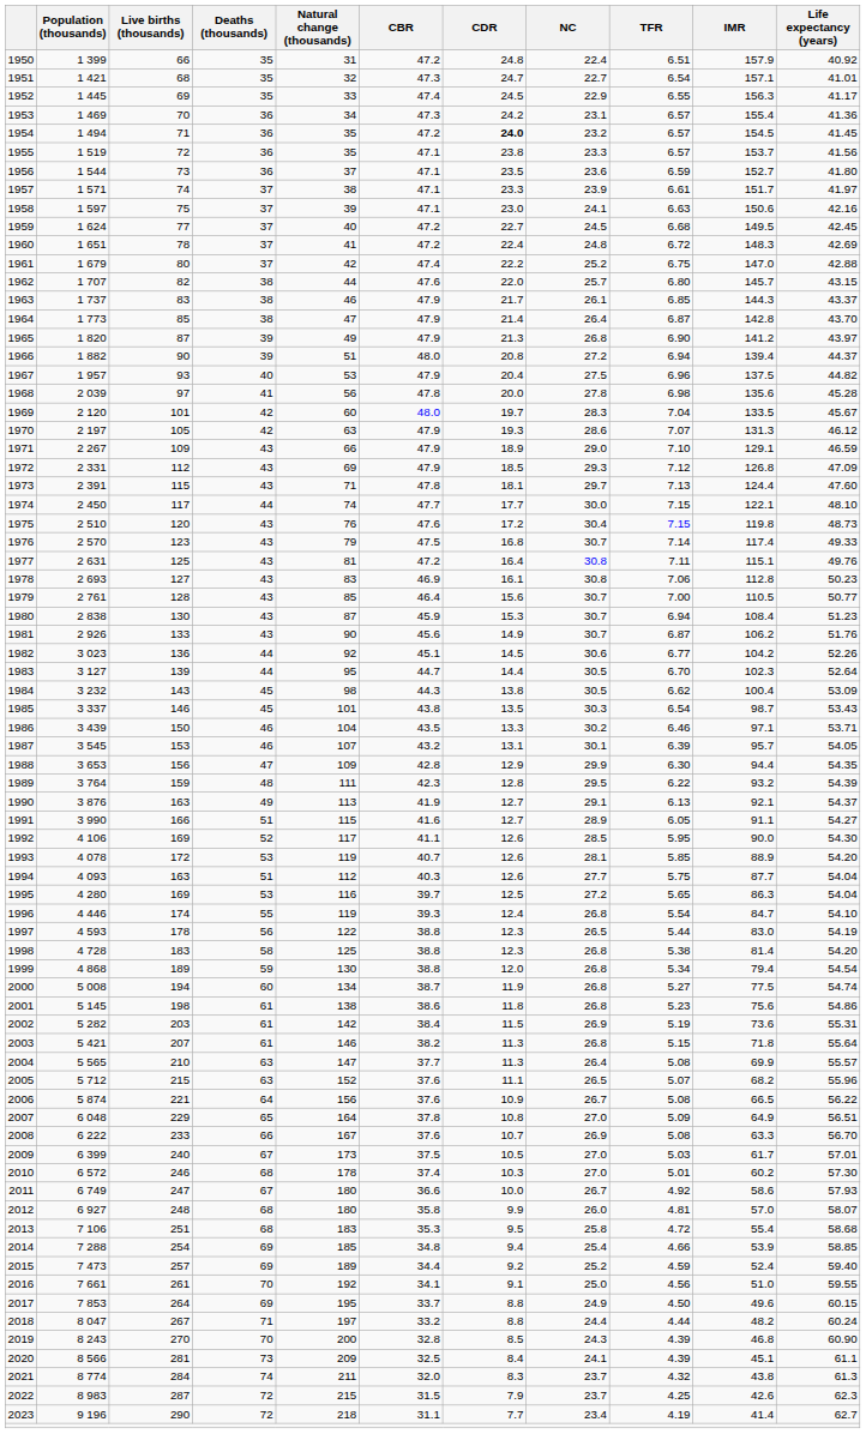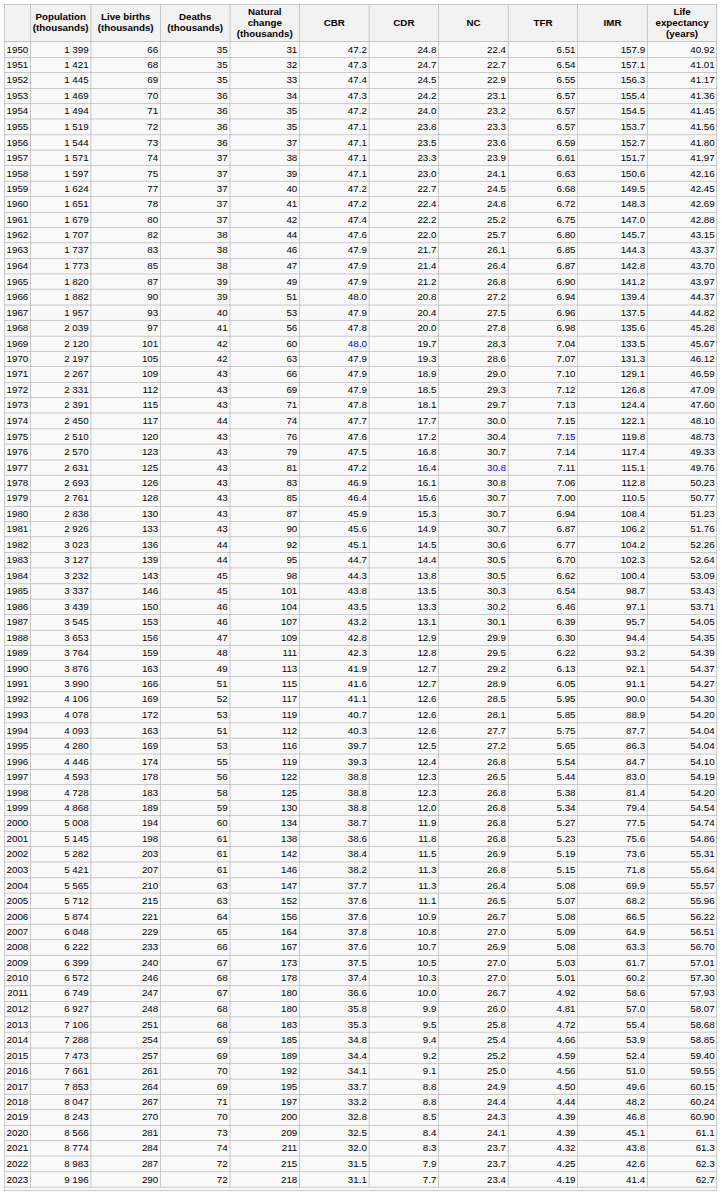1954 | CDR: bold -> normal
1965 | CDR: 21.3 -> 21.2
1978 | Live births (thousands): 127 -> 126
1990 | NC: 29.1 -> 29.2
